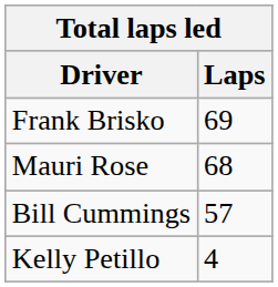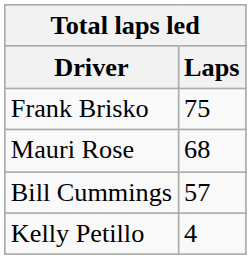Frank Brisko | Laps: 69 -> 75
